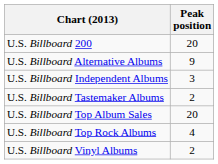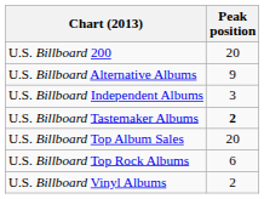U.S. Billboard Tastemaker Albums | Peak position: normal -> bold
U.S. Billboard Top Rock Albums | Peak position: 4 -> 6
